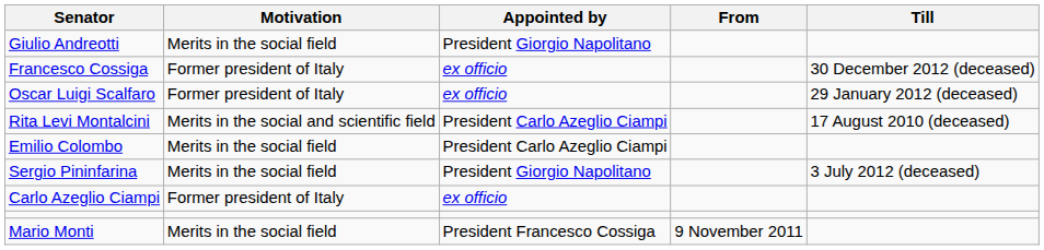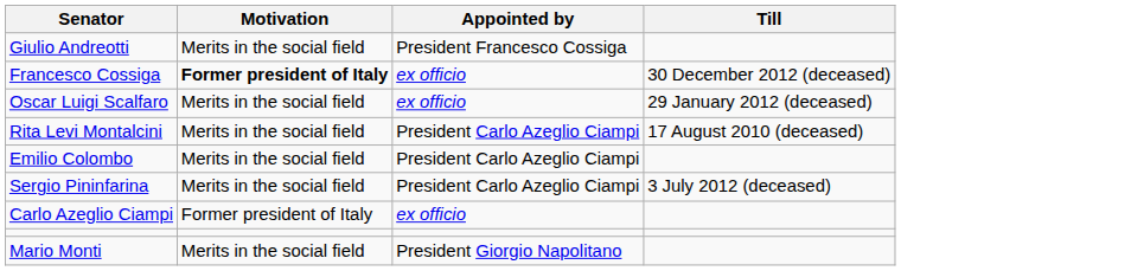- column: From | 9 November 2011
Giulio Andreotti | Appointed by: President Giorgio Napolitano -> President Francesco Cossiga
Francesco Cossiga | Motivation: normal -> bold
Oscar Luigi Scalfaro | Motivation: Former president of Italy -> Merits in the social field
Rita Levi Montalcini | Motivation: Merits in the social and scientific field -> Merits in the social field
Sergio Pininfarina | Appointed by: President Giorgio Napolitano -> President Carlo Azeglio Ciampi
Mario Monti | Appointed by: President Francesco Cossiga -> President Giorgio Napolitano
